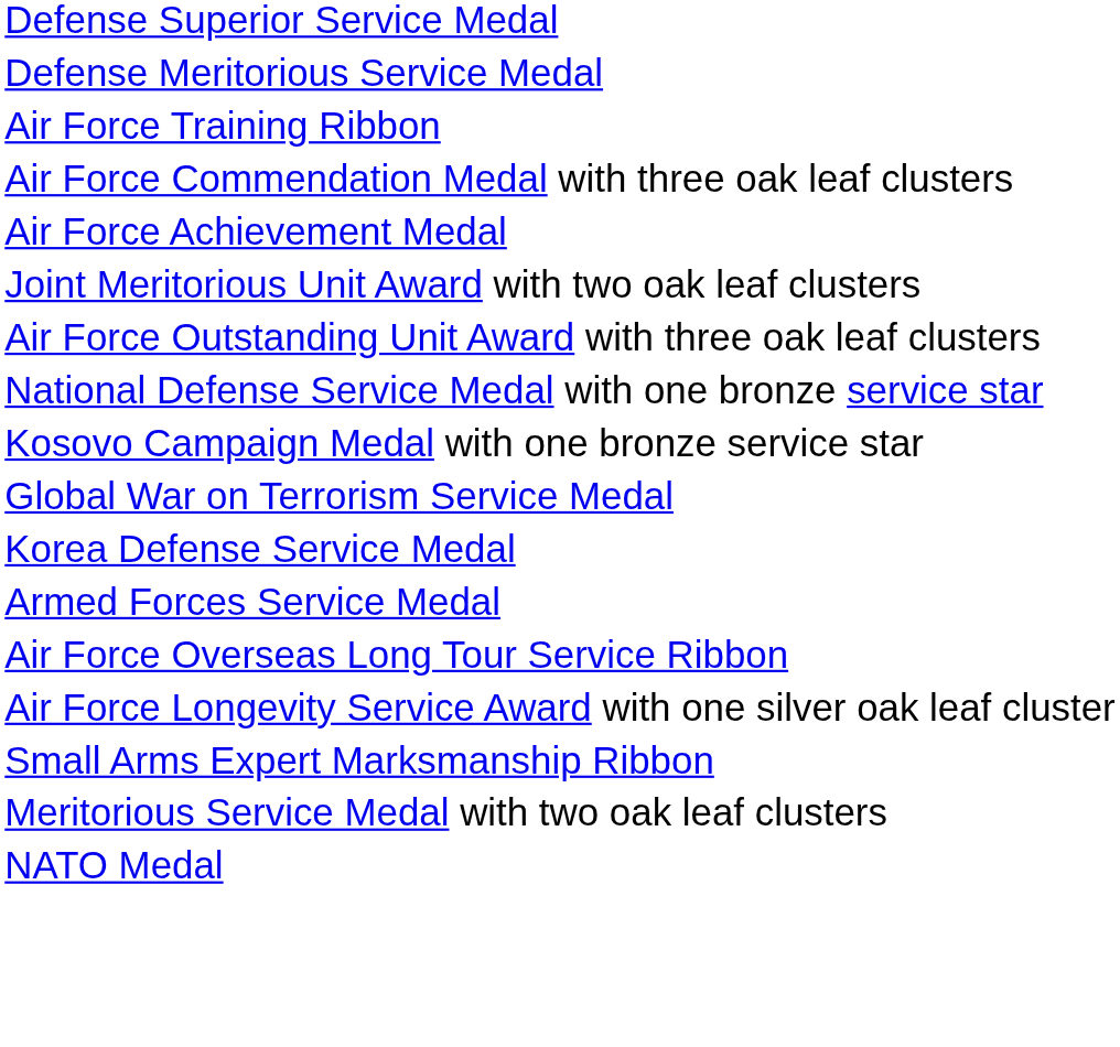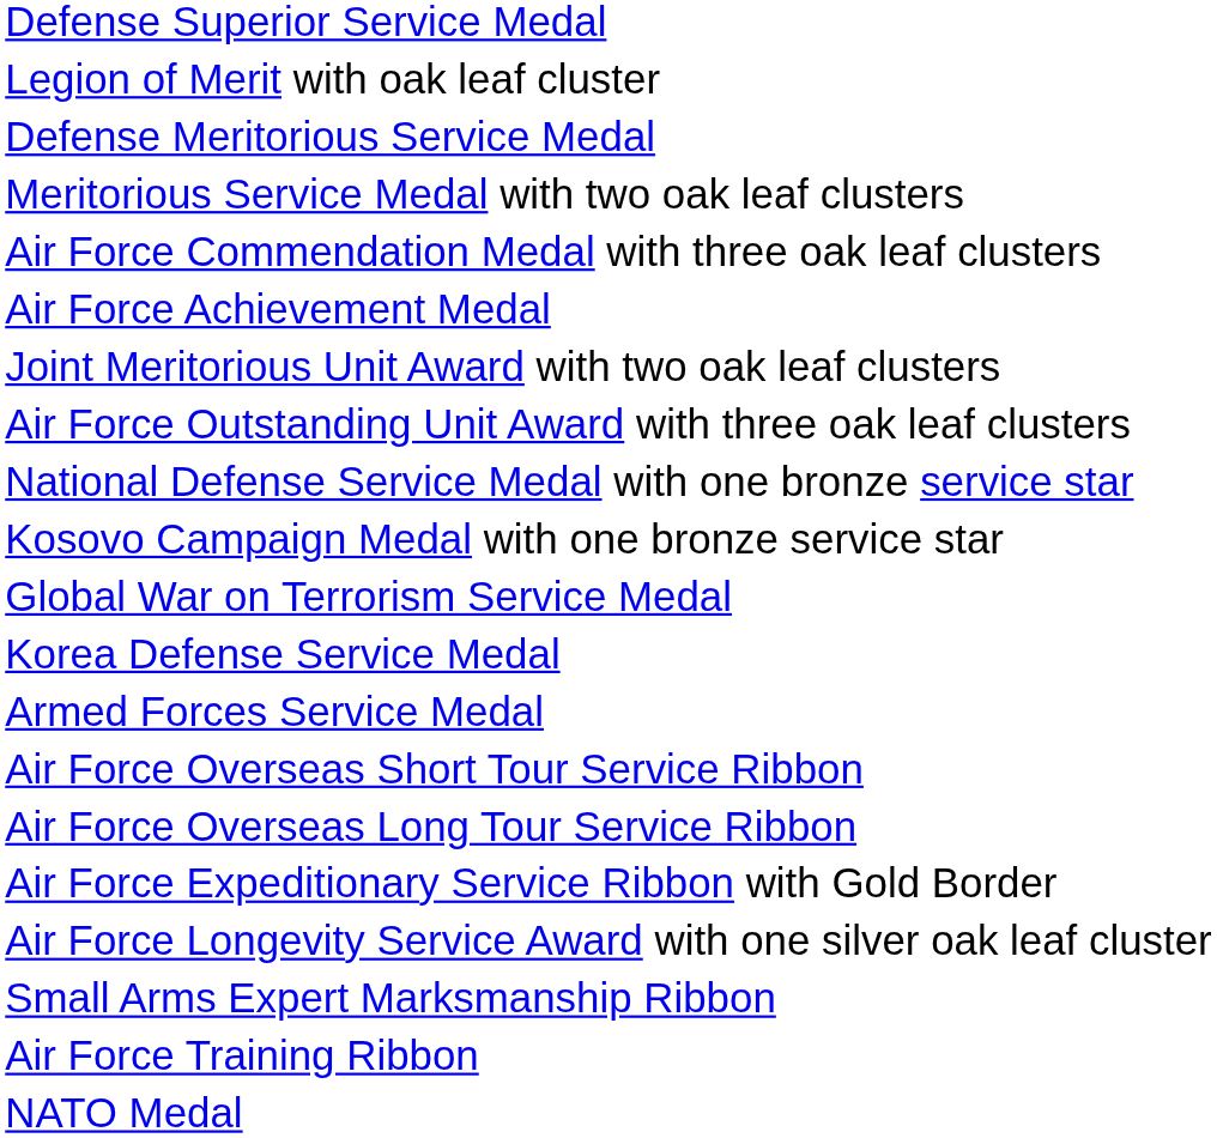+ row: Legion of Merit with oak leaf cluster
rows swapped: Meritorious Service Medal with two oak leaf clusters <-> Air Force Training Ribbon
+ row: Air Force Overseas Short Tour Service Ribbon
+ row: Air Force Expeditionary Service Ribbon with Gold Border
